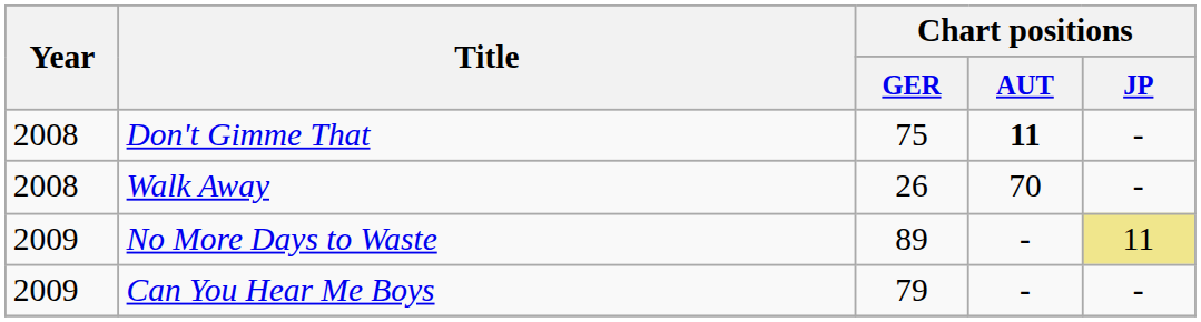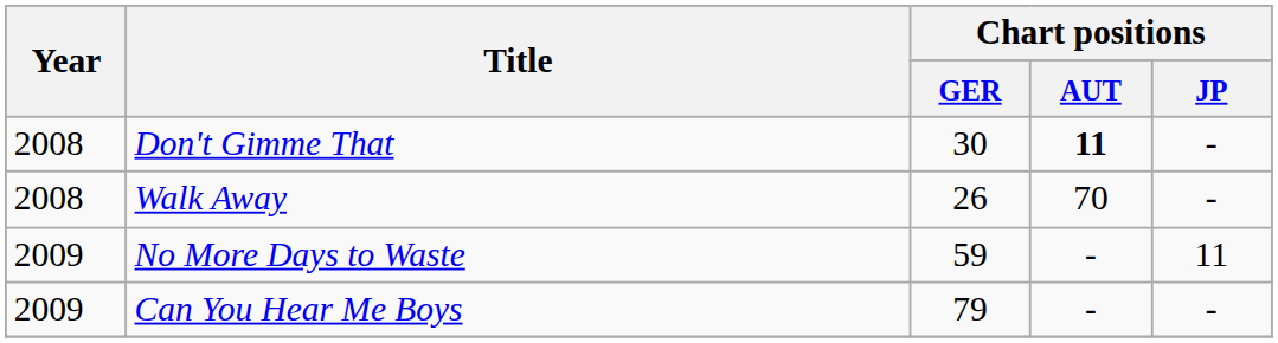Don't Gimme That | Chart positions / GER: 75 -> 30
No More Days to Waste | Chart positions / GER: 89 -> 59
No More Days to Waste | Chart positions / JP: khaki background -> no background
